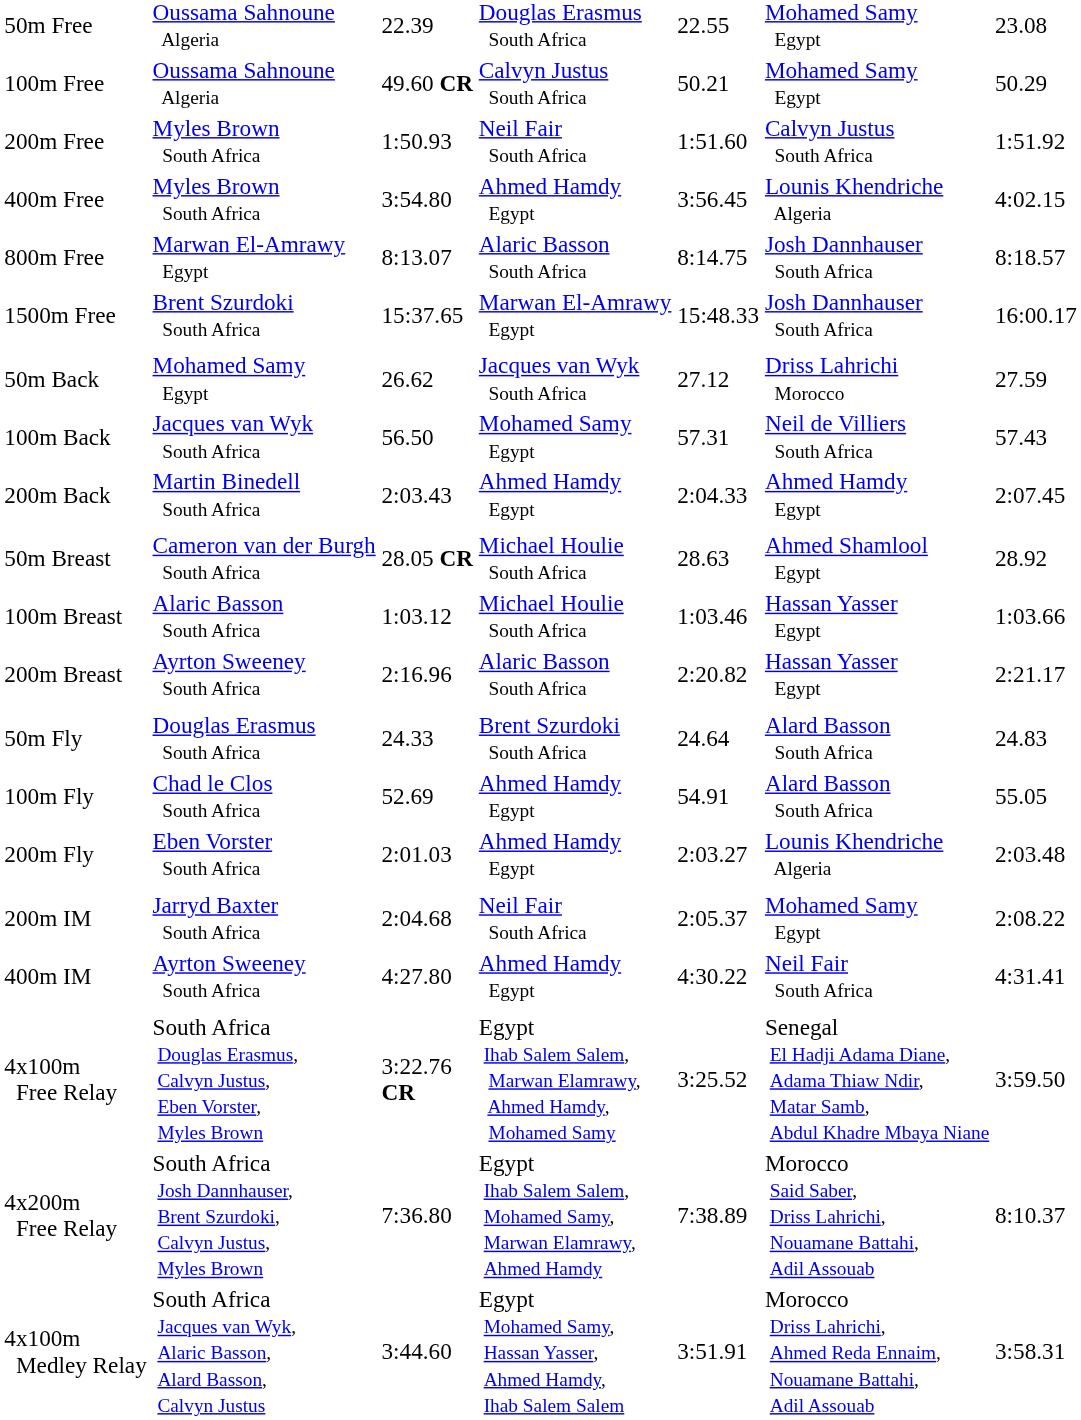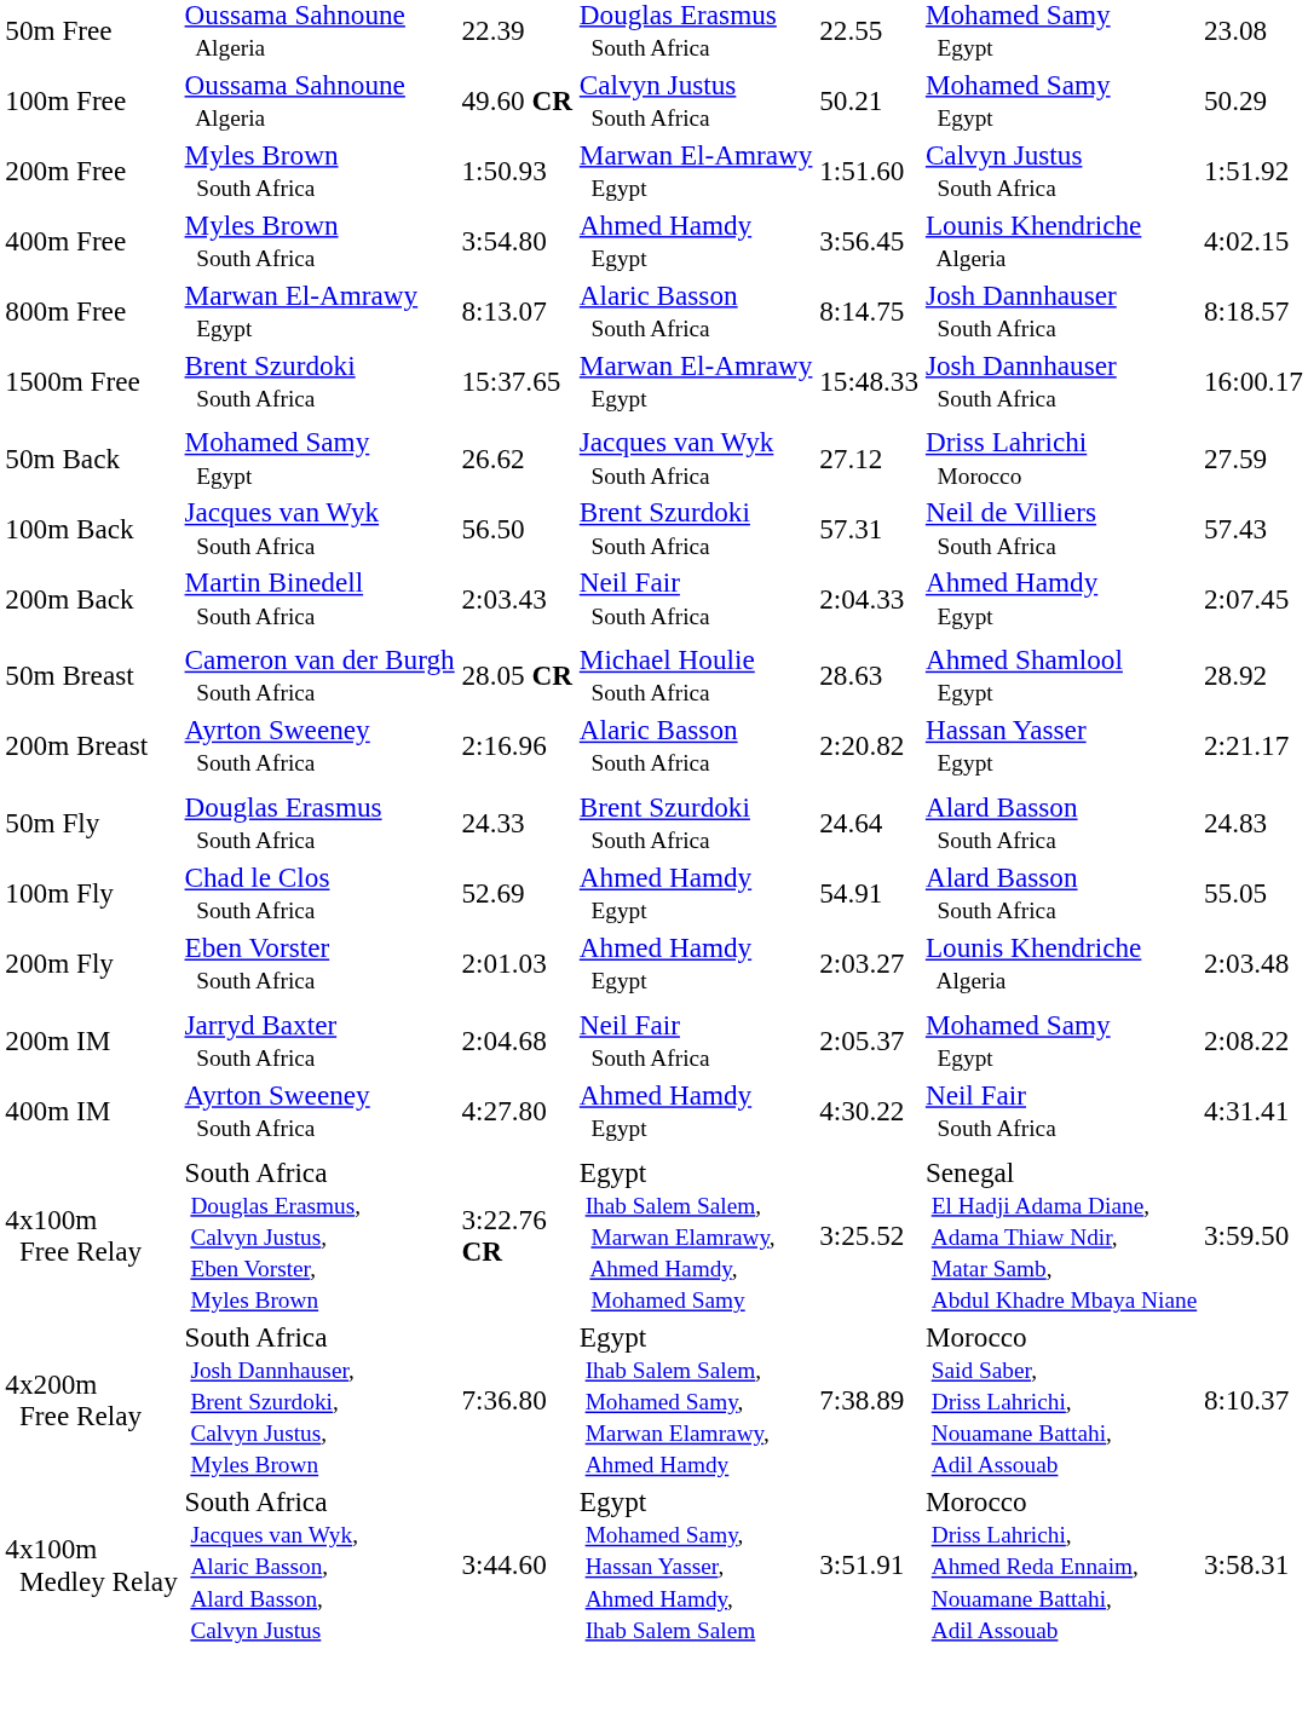200m Free | column 4: Neil Fair South Africa -> Marwan El-Amrawy Egypt
100m Back | column 4: Mohamed Samy Egypt -> Brent Szurdoki South Africa
200m Back | column 4: Ahmed Hamdy Egypt -> Neil Fair South Africa
- row: 100m Breast | Alaric Basson South Africa | 1:03.12 | Michael Houlie South Africa | 1:03.46 | Hassan Yasser Egypt | 1:03.66
